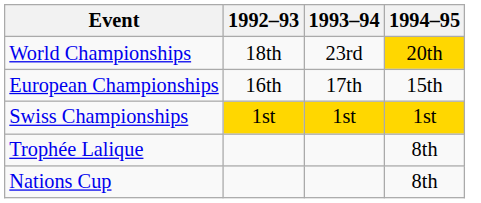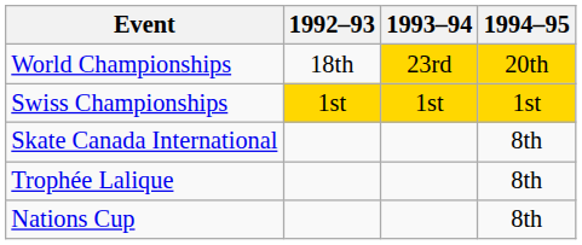World Championships | 1993–94: no background -> gold background
- row: European Championships | 16th | 17th | 15th
+ row: Skate Canada International | 8th
